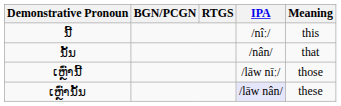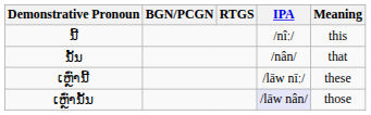ເຫຼົ່ານີ້ | Meaning: those -> these
ເຫຼົ່ານັ້ນ | Meaning: these -> those
